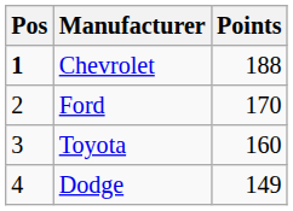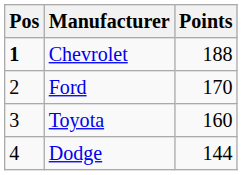Dodge | Points: 149 -> 144
